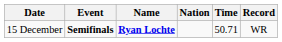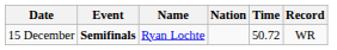15 December | Name: bold -> normal
15 December | Time: 50.71 -> 50.72
